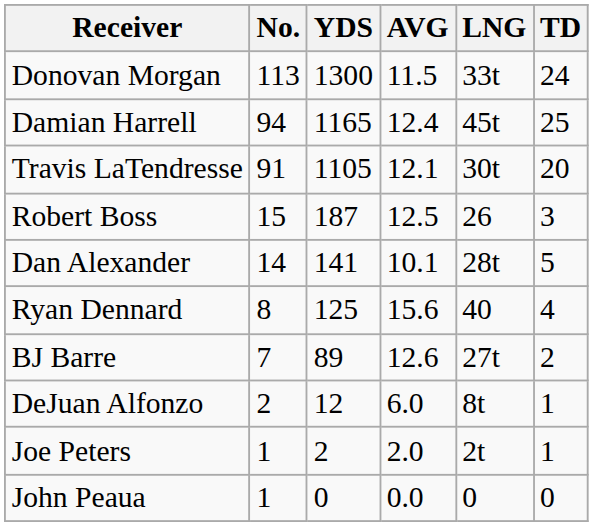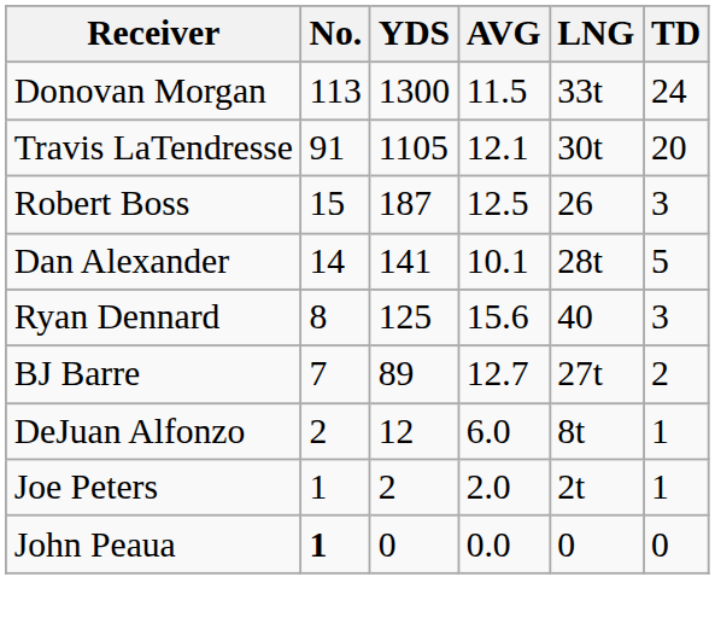- row: Damian Harrell | 94 | 1165 | 12.4 | 45t | 25
Ryan Dennard | TD: 4 -> 3
BJ Barre | AVG: 12.6 -> 12.7
John Peaua | No.: normal -> bold
